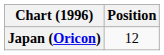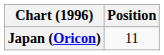Japan (Oricon) | Position: 12 -> 11
